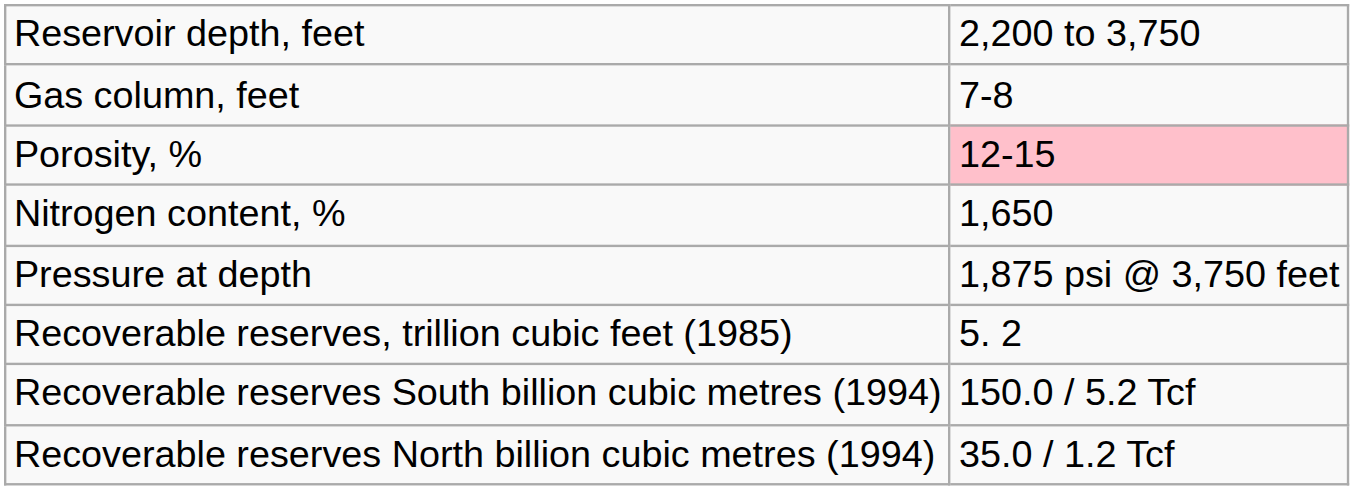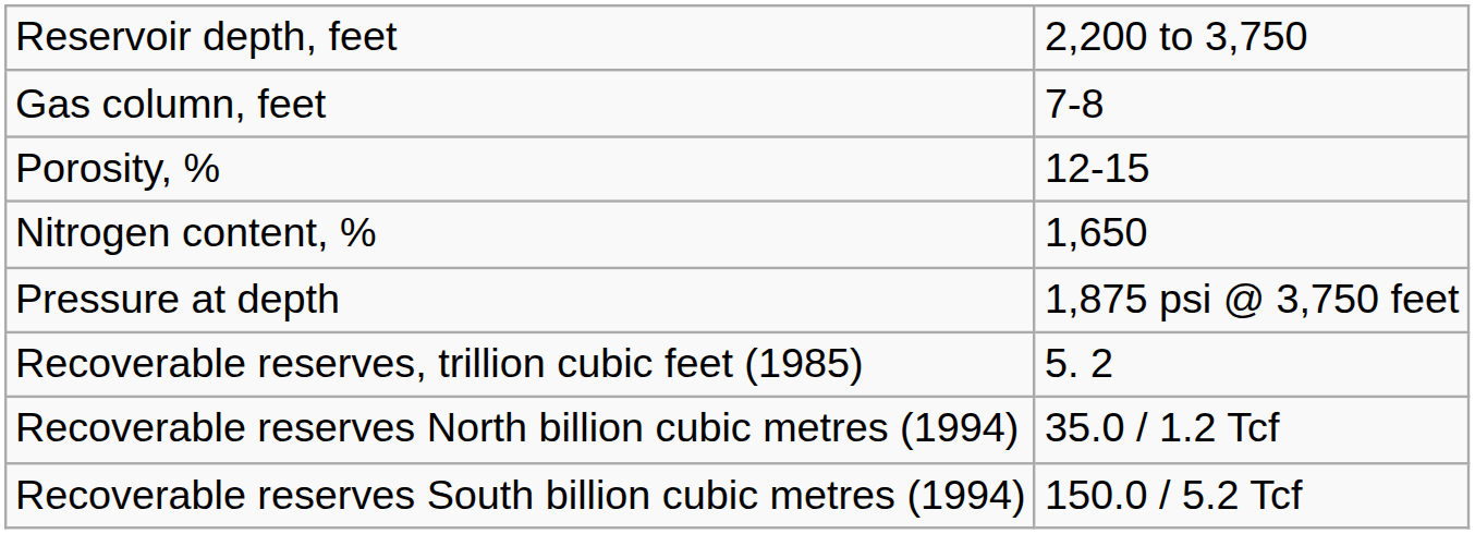Porosity, % | column 2: pink background -> no background
rows swapped: Recoverable reserves South billion cubic metres (1994) <-> Recoverable reserves North billion cubic metres (1994)
